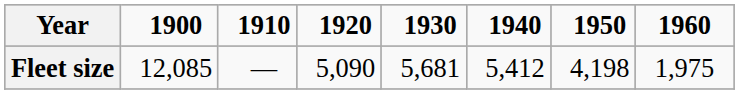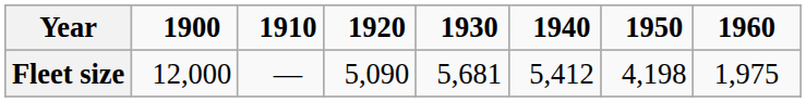Fleet size | 1900: 12,085 -> 12,000
